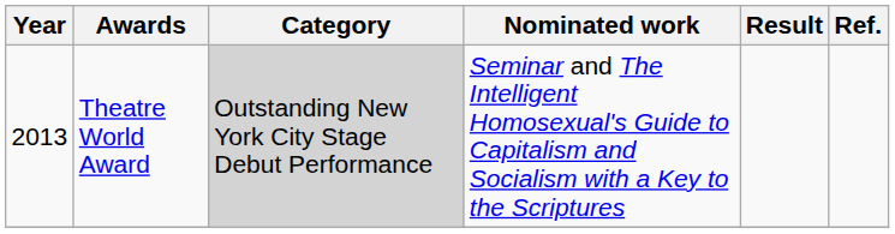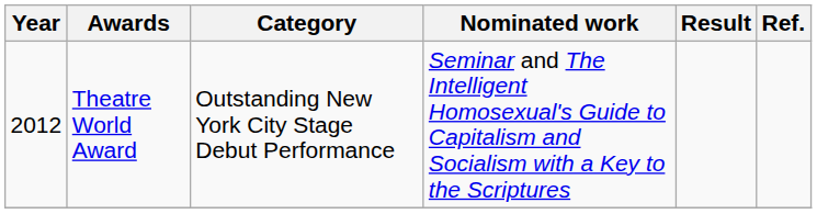Theatre World Award | Year: 2013 -> 2012
Theatre World Award | Category: lightgrey background -> no background
